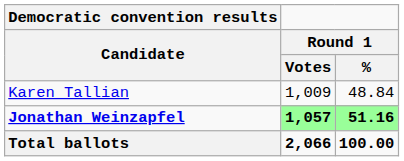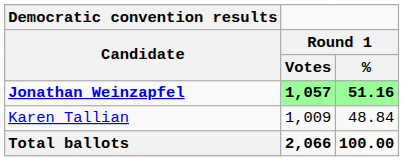rows swapped: Jonathan Weinzapfel <-> Karen Tallian
